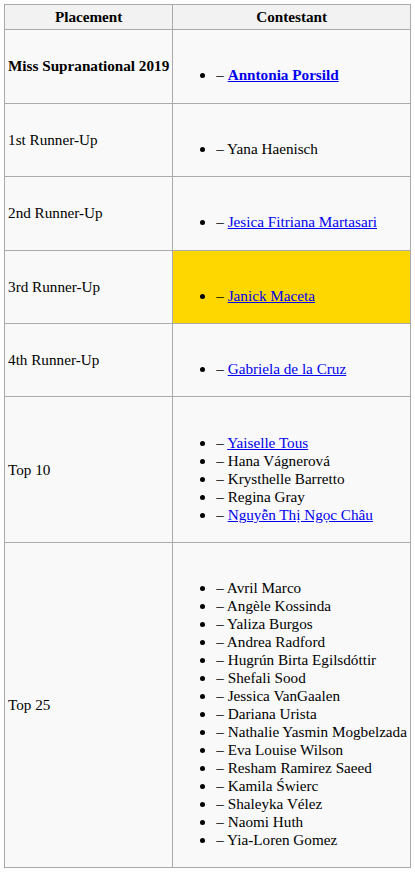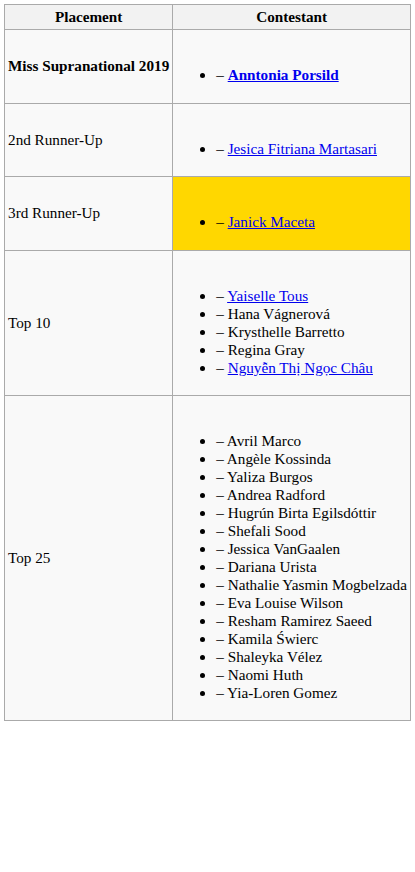- row: 1st Runner-Up | – Yana Haenisch
- row: 4th Runner-Up | – Gabriela de la Cruz
